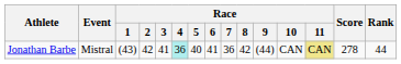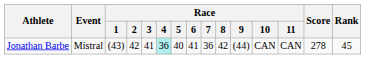Jonathan Barbe | Race / 11: khaki background -> no background
Jonathan Barbe | Rank: 44 -> 45
